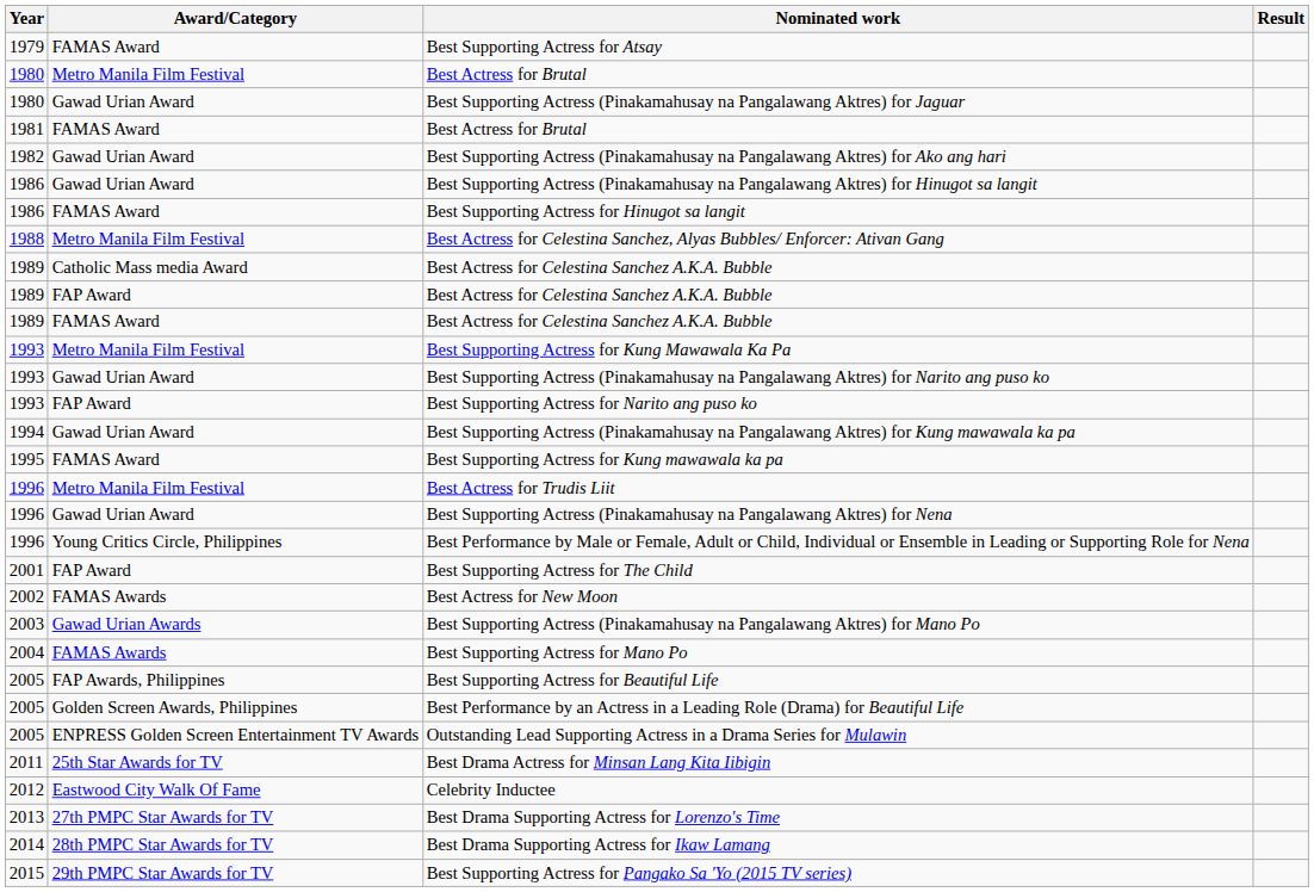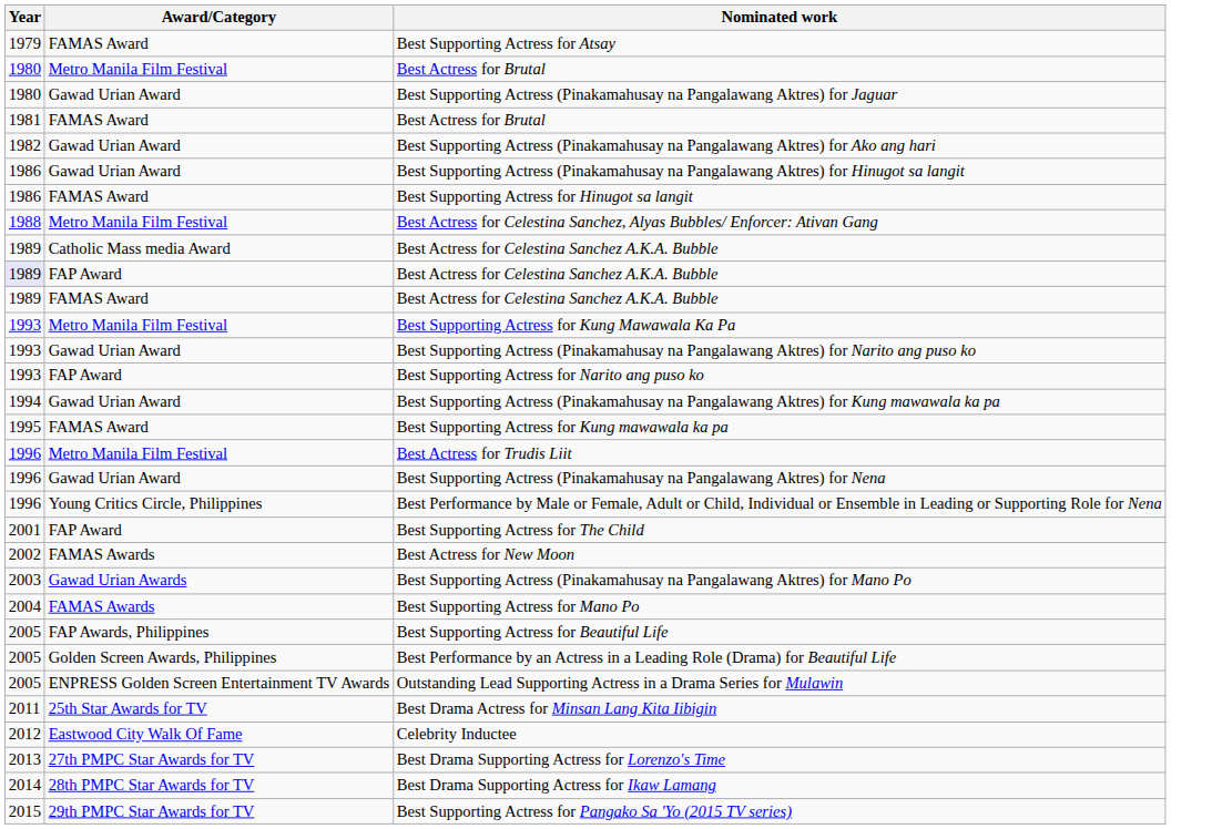- column: Result
FAP Award / Best Actress for Celestina Sanchez A.K.A. Bubble | Year: no background -> lavender background
